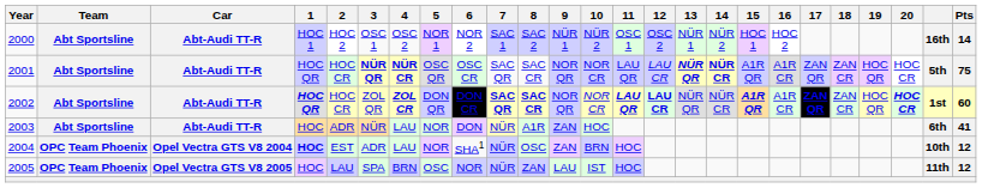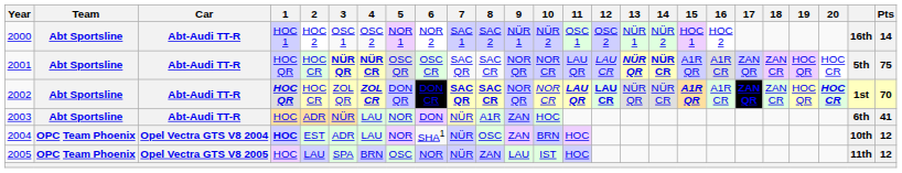2002 | Pts: 60 -> 70
